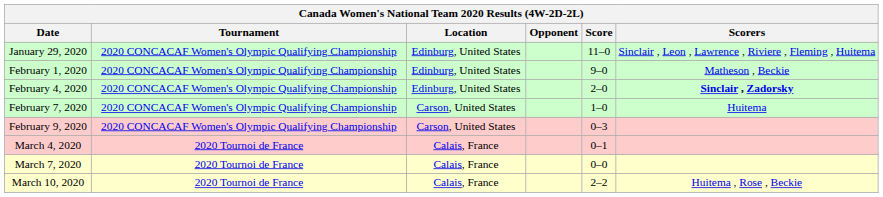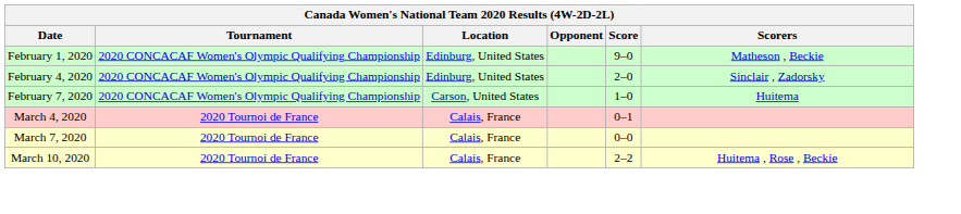- row: January 29, 2020 | 2020 CONCACAF Women's Olympic Qualifying Championship | Edinburg, United States | 11–0 | Sinclair , Leon , Lawrence , Riviere , Fleming , Huitema
February 4, 2020 | Scorers: bold -> normal
- row: February 9, 2020 | 2020 CONCACAF Women's Olympic Qualifying Championship | Carson, United States | 0–3
